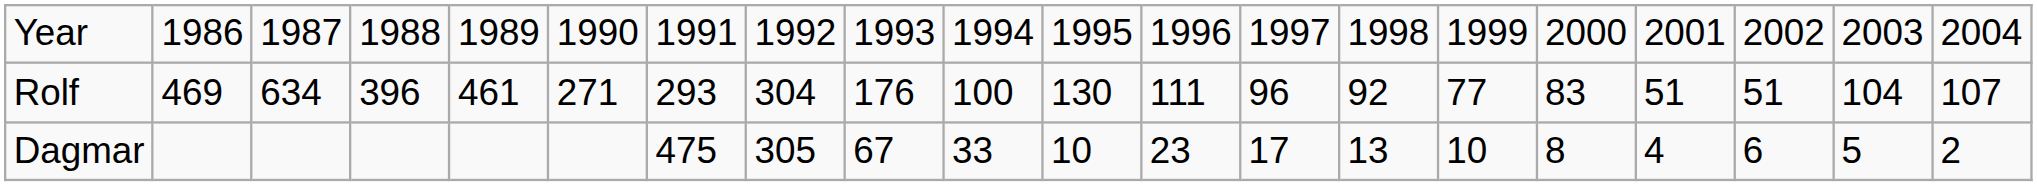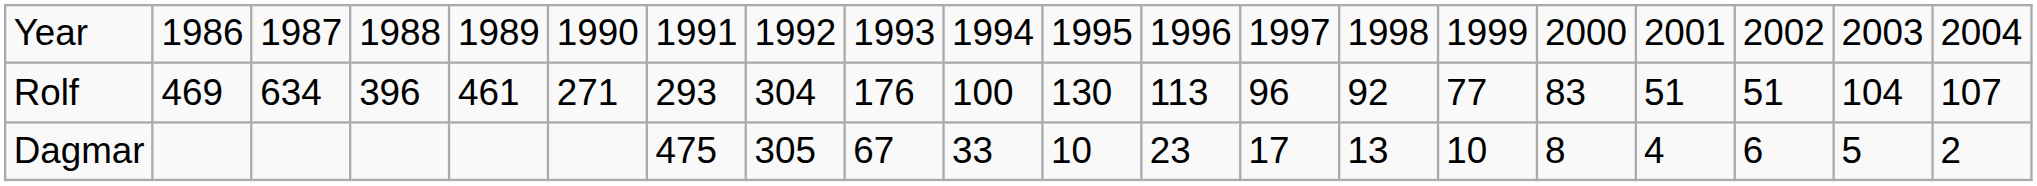Rolf | column 12: 111 -> 113
